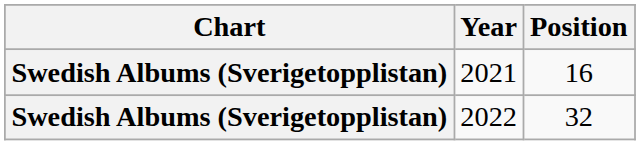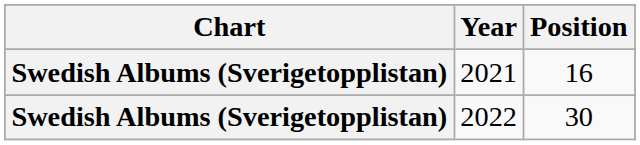2022 | Position: 32 -> 30
